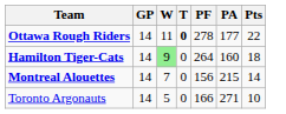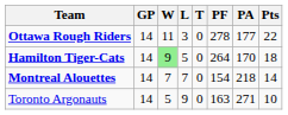+ column: L | 3 | 5 | 7 | 9
Ottawa Rough Riders | T: bold -> normal
Hamilton Tiger-Cats | PA: 160 -> 170
Montreal Alouettes | PF: 156 -> 154
Montreal Alouettes | PA: 215 -> 218
Toronto Argonauts | PF: 166 -> 163
